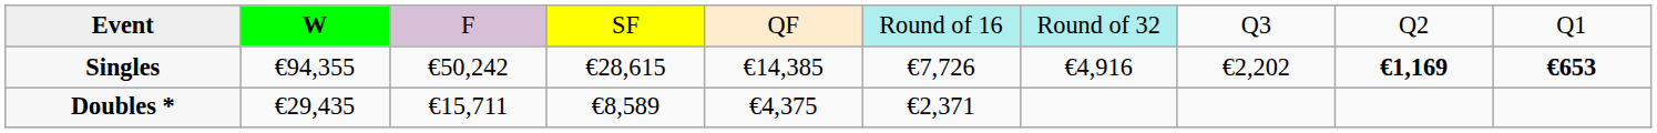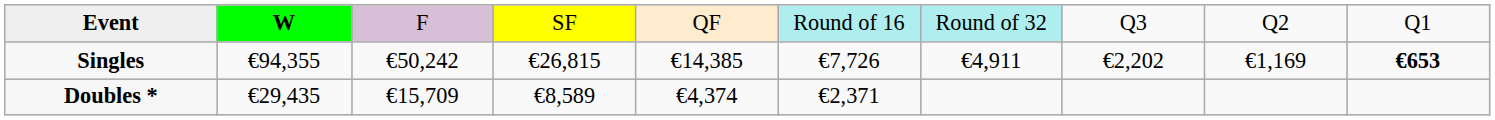Singles | column 4: €28,615 -> €26,815
Singles | column 7: €4,916 -> €4,911
Singles | column 9: bold -> normal
Doubles * | column 3: €15,711 -> €15,709
Doubles * | column 5: €4,375 -> €4,374
